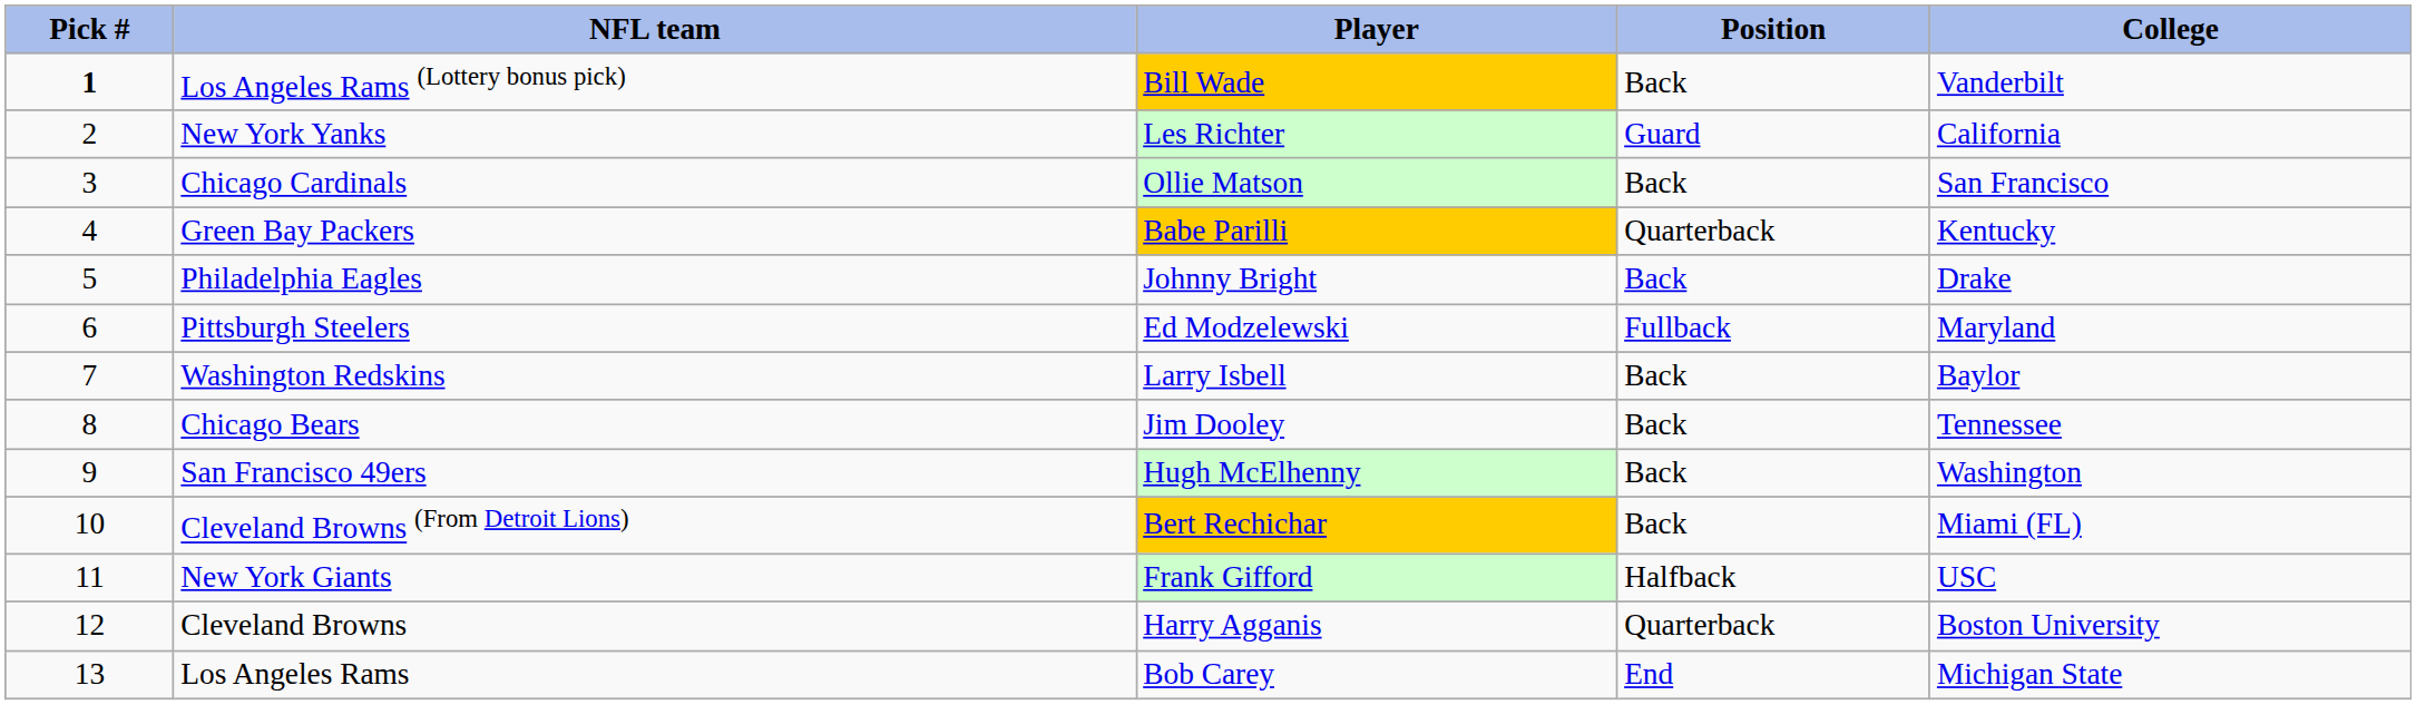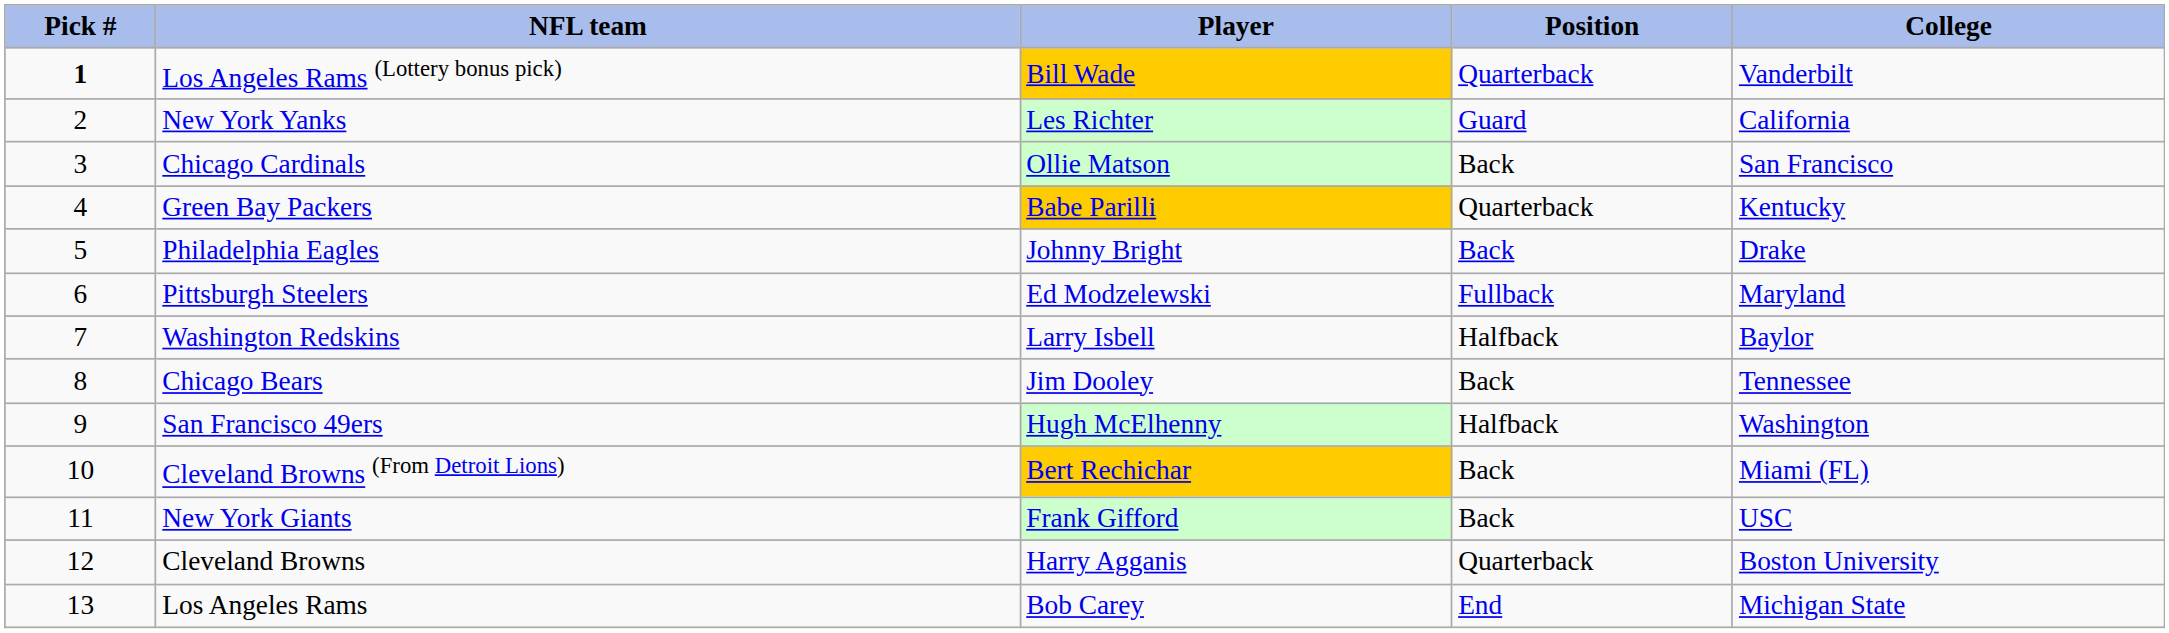Los Angeles Rams (Lottery bonus pick) | Position: Back -> Quarterback
Washington Redskins | Position: Back -> Halfback
San Francisco 49ers | Position: Back -> Halfback
New York Giants | Position: Halfback -> Back
